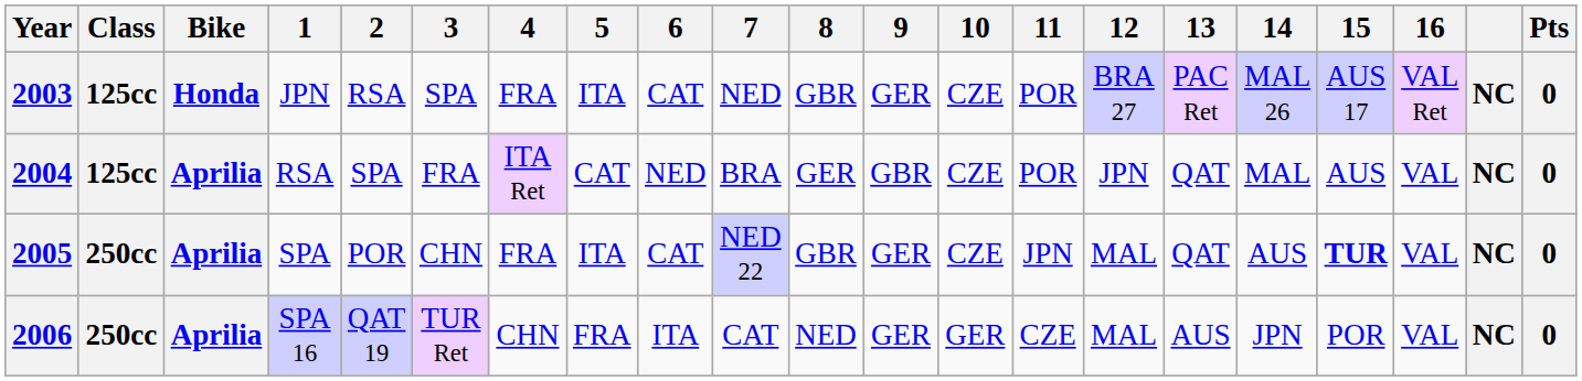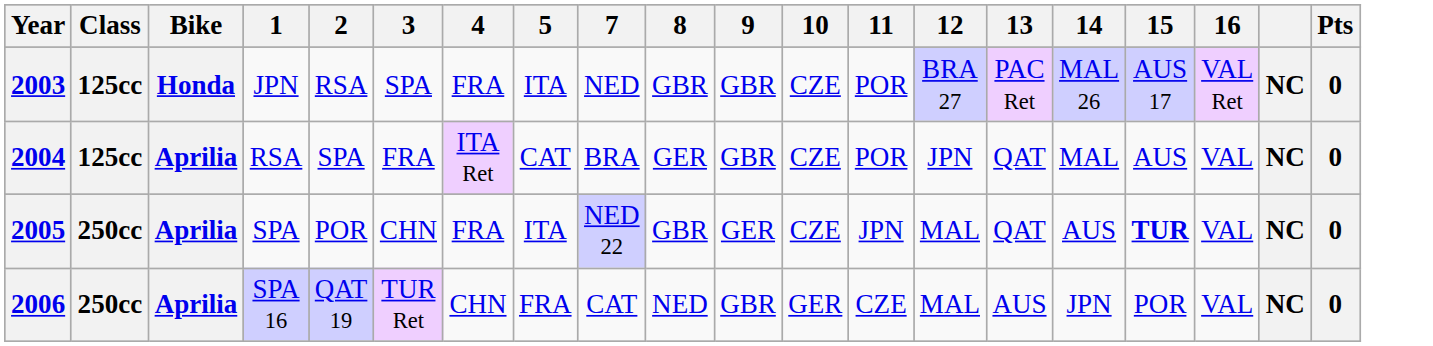- column: 6 | CAT | NED | CAT | ITA
2003 | 9: GER -> GBR
2006 | 9: GER -> GBR
